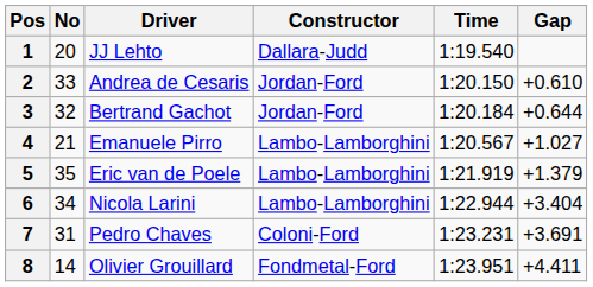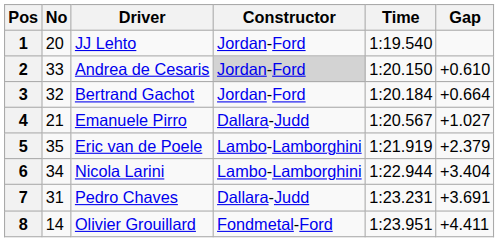1 | Constructor: Dallara-Judd -> Jordan-Ford
2 | Constructor: no background -> lightgrey background
3 | Gap: +0.644 -> +0.664
4 | Constructor: Lambo-Lamborghini -> Dallara-Judd
5 | Gap: +1.379 -> +2.379
7 | Constructor: Coloni-Ford -> Dallara-Judd
